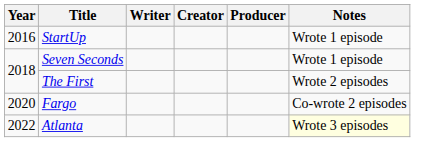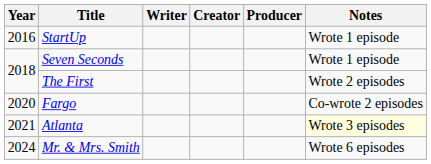Atlanta | Year: 2022 -> 2021
+ row: 2024 | Mr. & Mrs. Smith | Wrote 6 episodes
